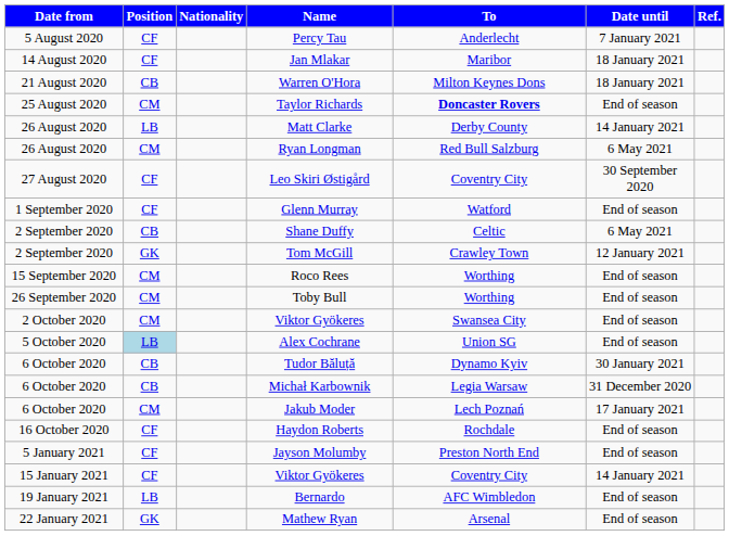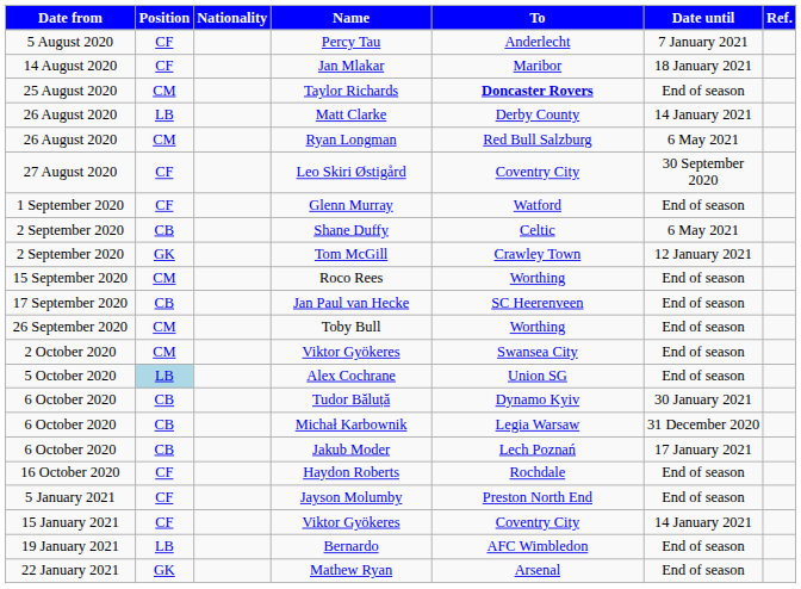- row: 21 August 2020 | CB | Warren O'Hora | Milton Keynes Dons | 18 January 2021
+ row: 17 September 2020 | CB | Jan Paul van Hecke | SC Heerenveen | End of season
Jakub Moder | Position: CM -> CB
